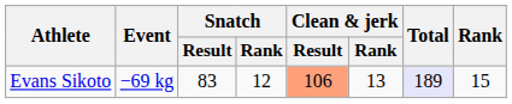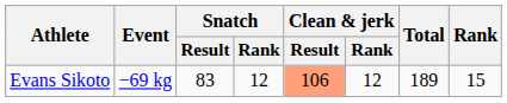Evans Sikoto | Clean & jerk / Rank: 13 -> 12
Evans Sikoto | Total: lavender background -> no background
